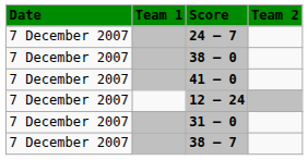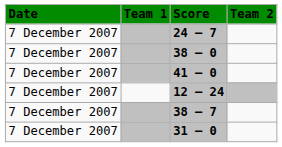rows swapped: 38 – 7 <-> 31 – 0
